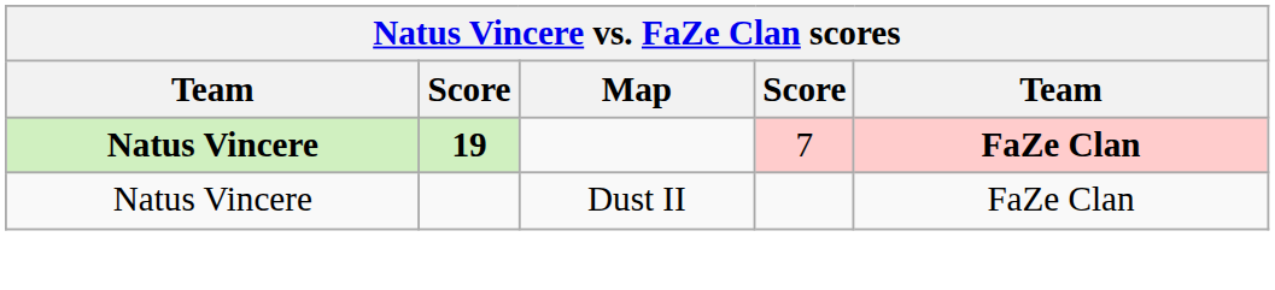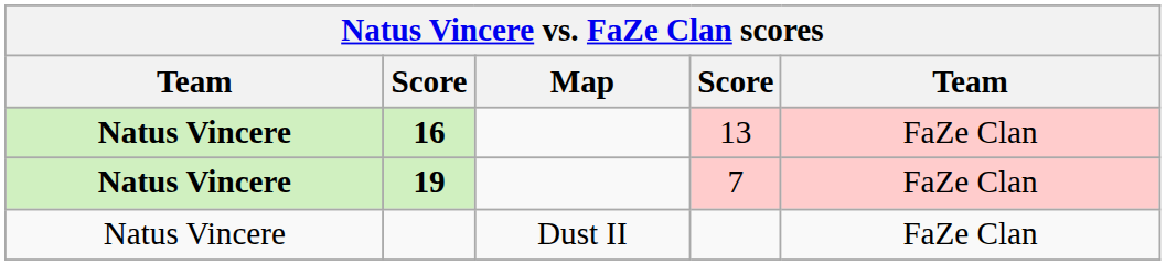+ row: Natus Vincere | 16 | 13 | FaZe Clan
7 | column 5: bold -> normal
